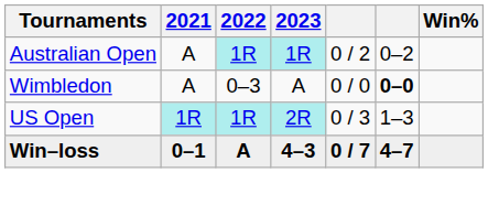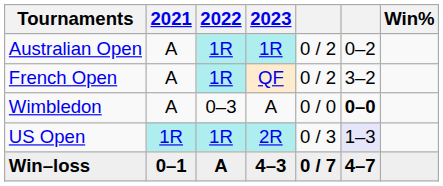+ row: French Open | A | 1R | QF | 0 / 2 | 3–2
US Open | column 6: no background -> lavender background
